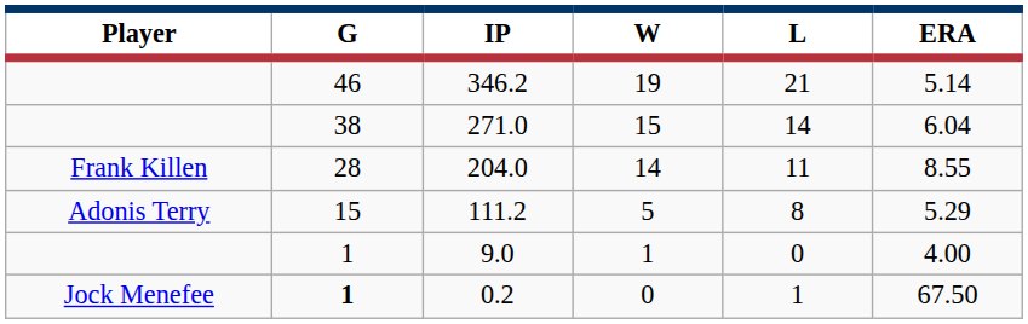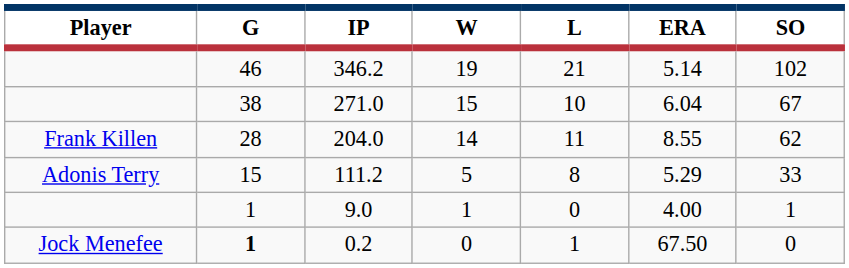+ column: SO | 102 | 67 | 62 | 33 | 1 | 0
271.0 | L: 14 -> 10
